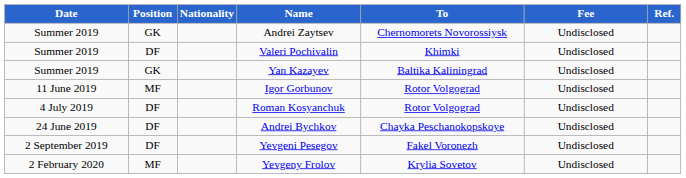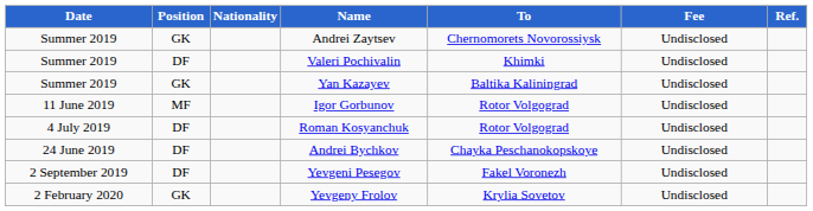Yevgeny Frolov | Position: MF -> GK
